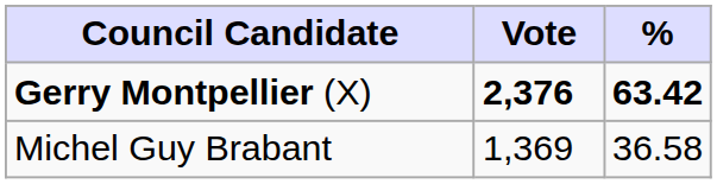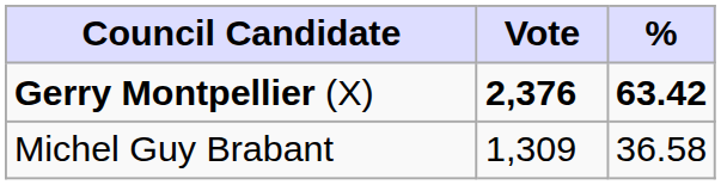Michel Guy Brabant | Vote: 1,369 -> 1,309
